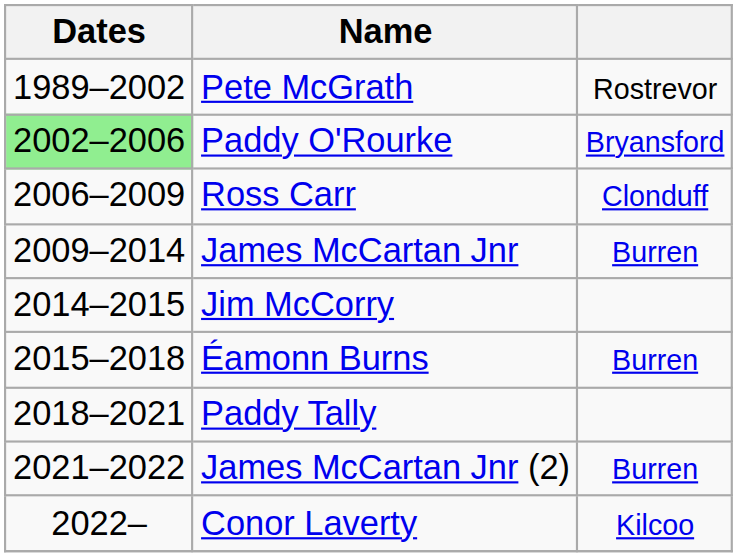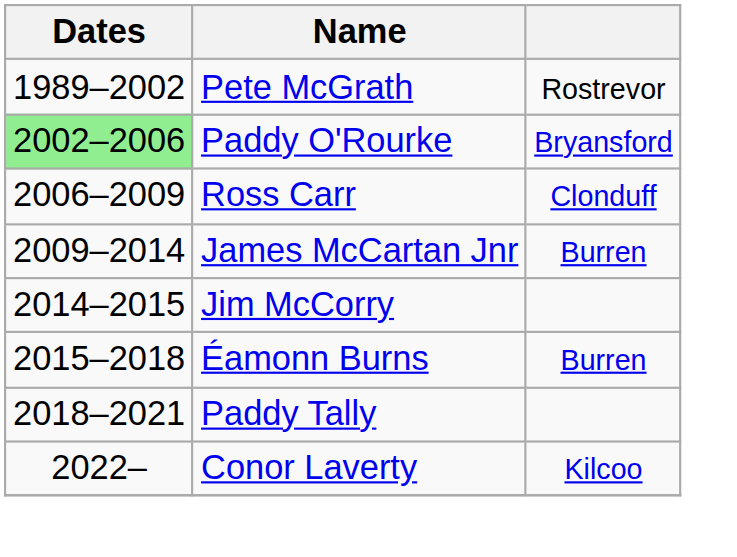- row: 2021–2022 | James McCartan Jnr (2) | Burren
